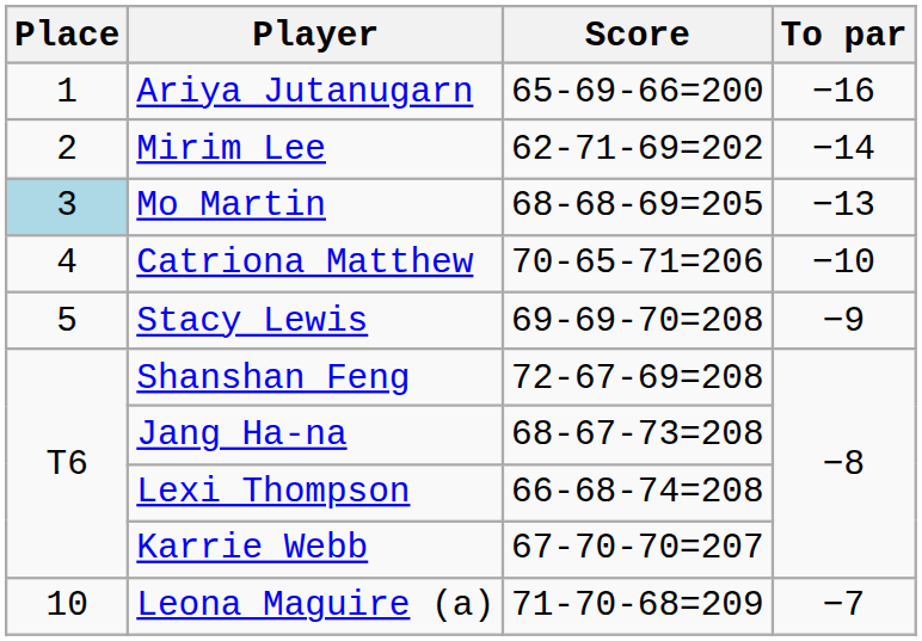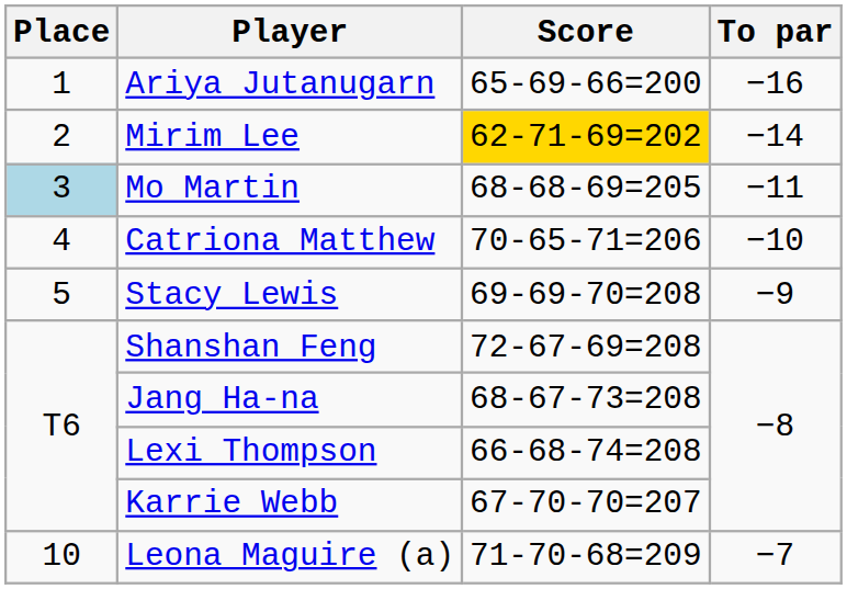Mirim Lee | Score: no background -> gold background
Mo Martin | To par: −13 -> −11
